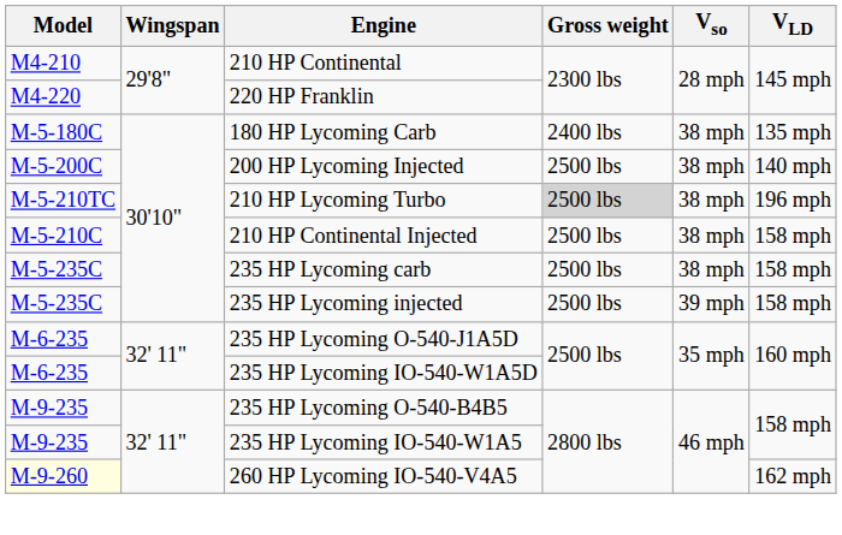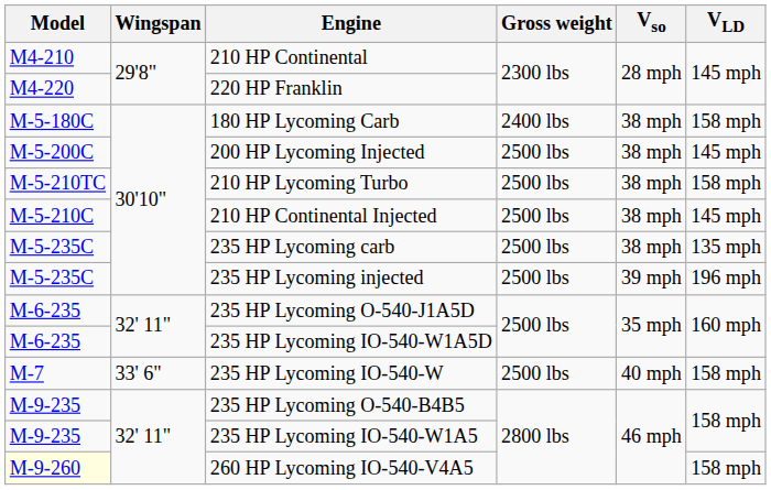180 HP Lycoming Carb | VLD: 135 mph -> 158 mph
200 HP Lycoming Injected | VLD: 140 mph -> 145 mph
210 HP Lycoming Turbo | Gross weight: lightgrey background -> no background
210 HP Lycoming Turbo | VLD: 196 mph -> 158 mph
210 HP Continental Injected | VLD: 158 mph -> 145 mph
235 HP Lycoming carb | VLD: 158 mph -> 135 mph
235 HP Lycoming injected | VLD: 158 mph -> 196 mph
+ row: M-7 | 33' 6" | 235 HP Lycoming IO-540-W | 2500 lbs | 40 mph | 158 mph
260 HP Lycoming IO-540-V4A5 | VLD: 162 mph -> 158 mph
